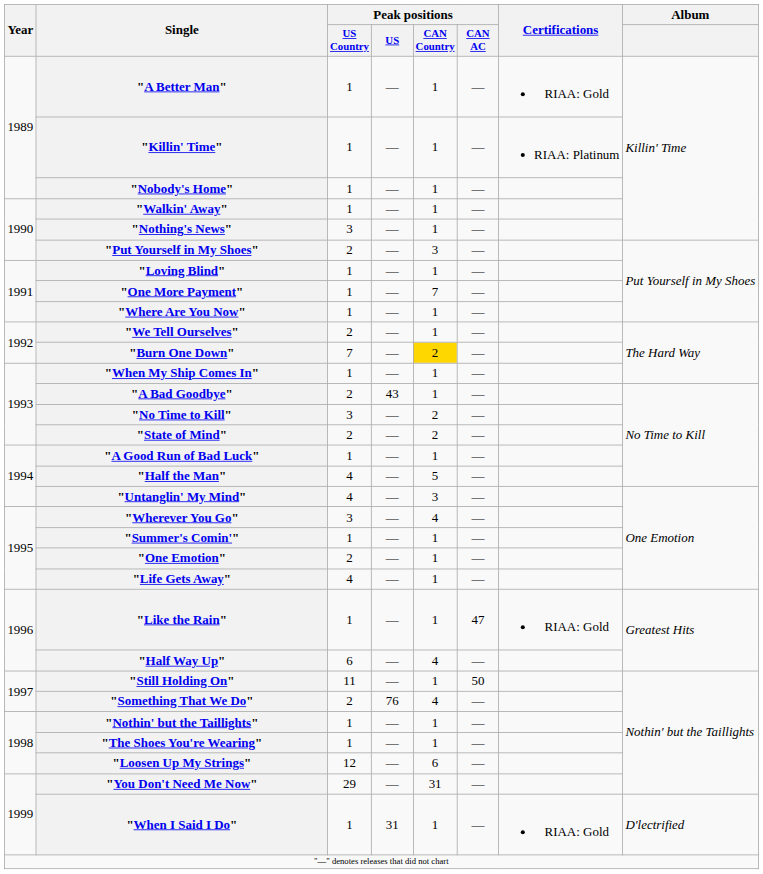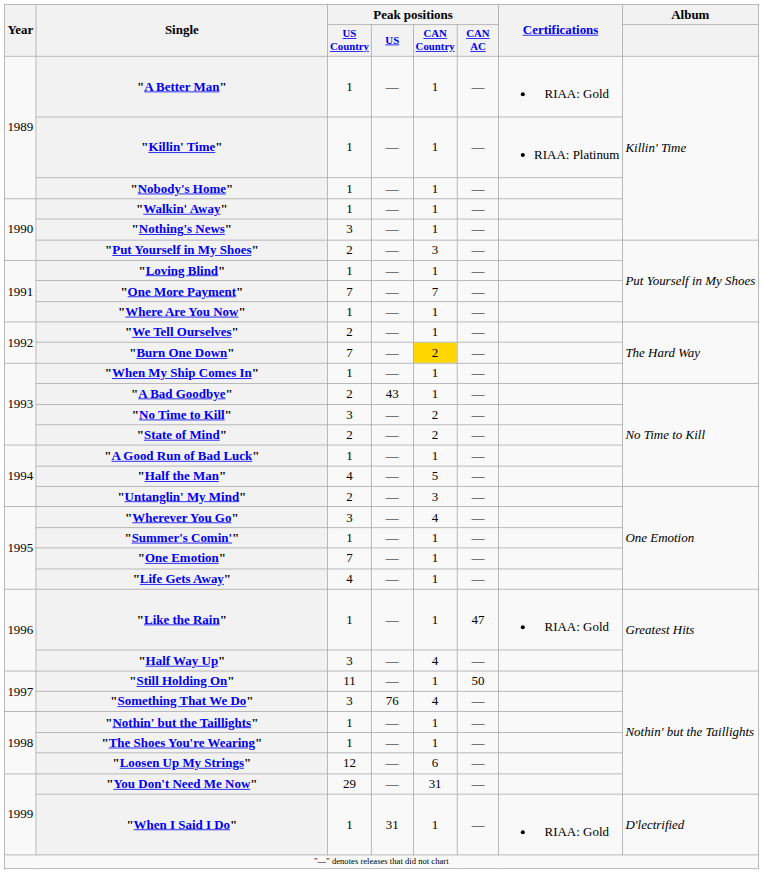"One More Payment" | Peak positions / US Country: 1 -> 7
"Untanglin' My Mind" | Peak positions / US Country: 4 -> 2
"One Emotion" | Peak positions / US Country: 2 -> 7
"Half Way Up" | Peak positions / US Country: 6 -> 3
"Something That We Do" | Peak positions / US Country: 2 -> 3
